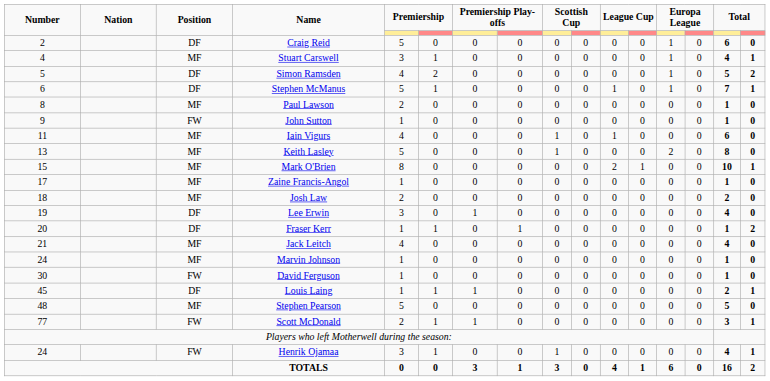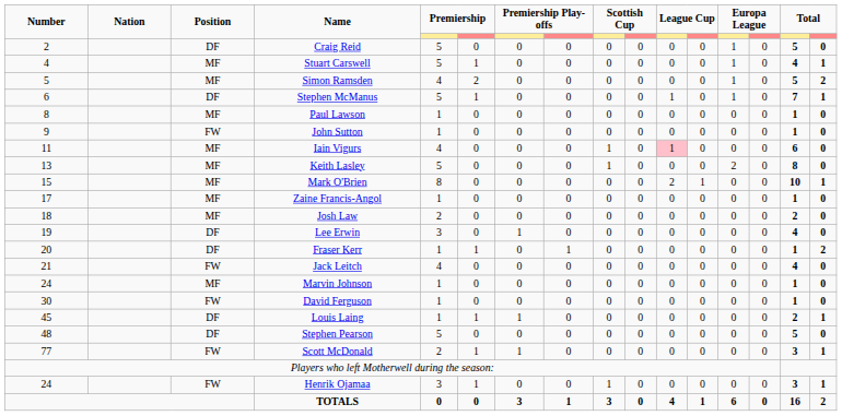Craig Reid | column 15: 6 -> 5
Stuart Carswell | column 5: 3 -> 5
Simon Ramsden | Position: DF -> MF
Paul Lawson | column 5: 2 -> 1
Iain Vigurs | column 11: no background -> pink background
Jack Leitch | Position: MF -> FW
Stephen Pearson | Position: MF -> DF
Henrik Ojamaa | column 15: 4 -> 3
